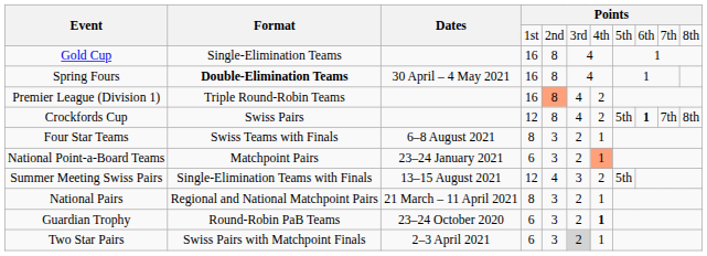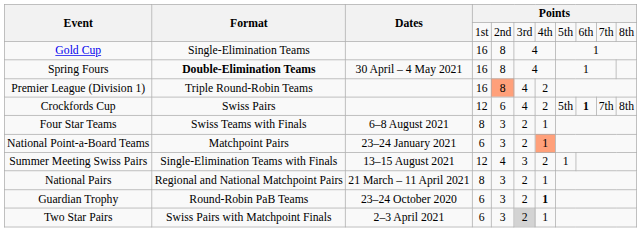Crockfords Cup | column 5: 8 -> 6
Summer Meeting Swiss Pairs | column 8: 5th -> 1
